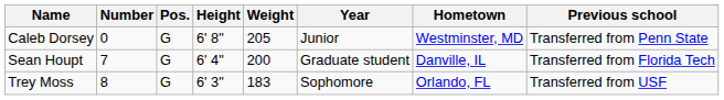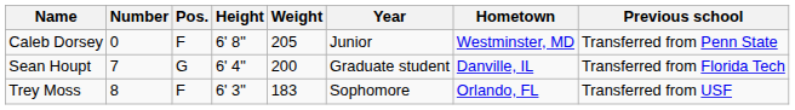Caleb Dorsey | Pos.: G -> F
Trey Moss | Pos.: G -> F
